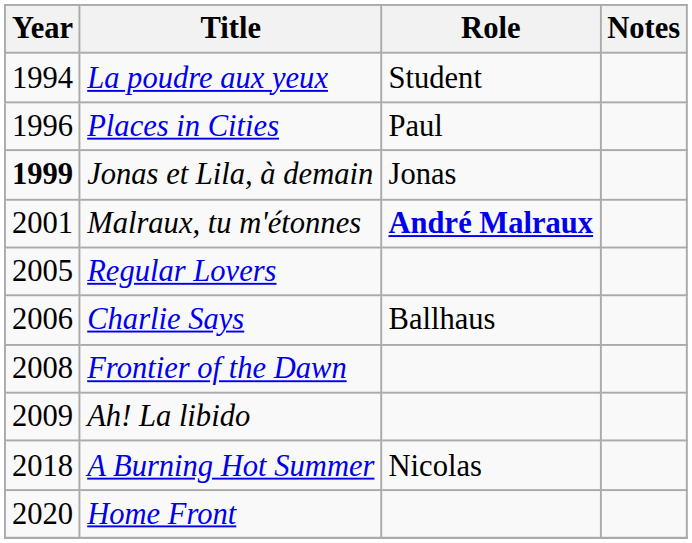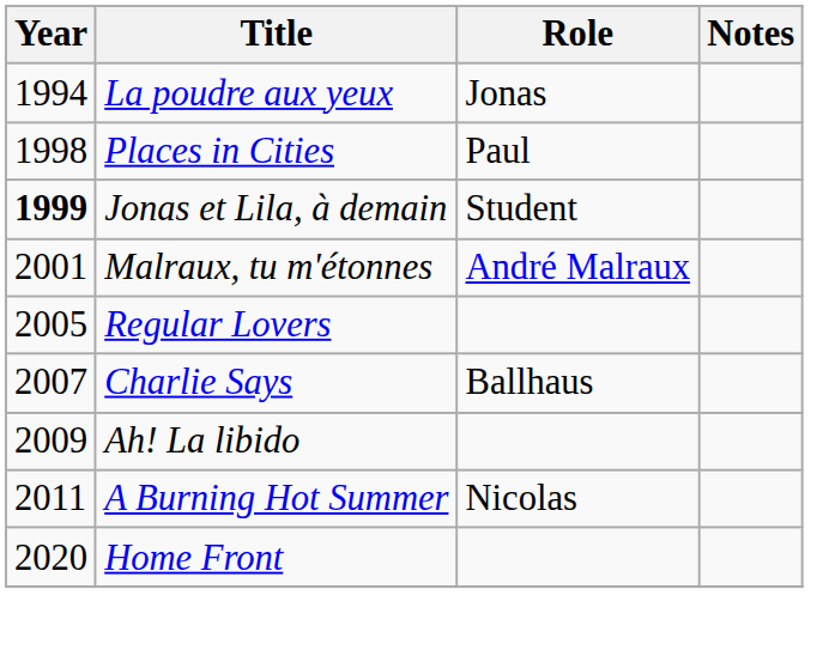La poudre aux yeux | Role: Student -> Jonas
Places in Cities | Year: 1996 -> 1998
Jonas et Lila, à demain | Role: Jonas -> Student
Malraux, tu m'étonnes | Role: bold -> normal
Charlie Says | Year: 2006 -> 2007
- row: 2008 | Frontier of the Dawn
A Burning Hot Summer | Year: 2018 -> 2011
